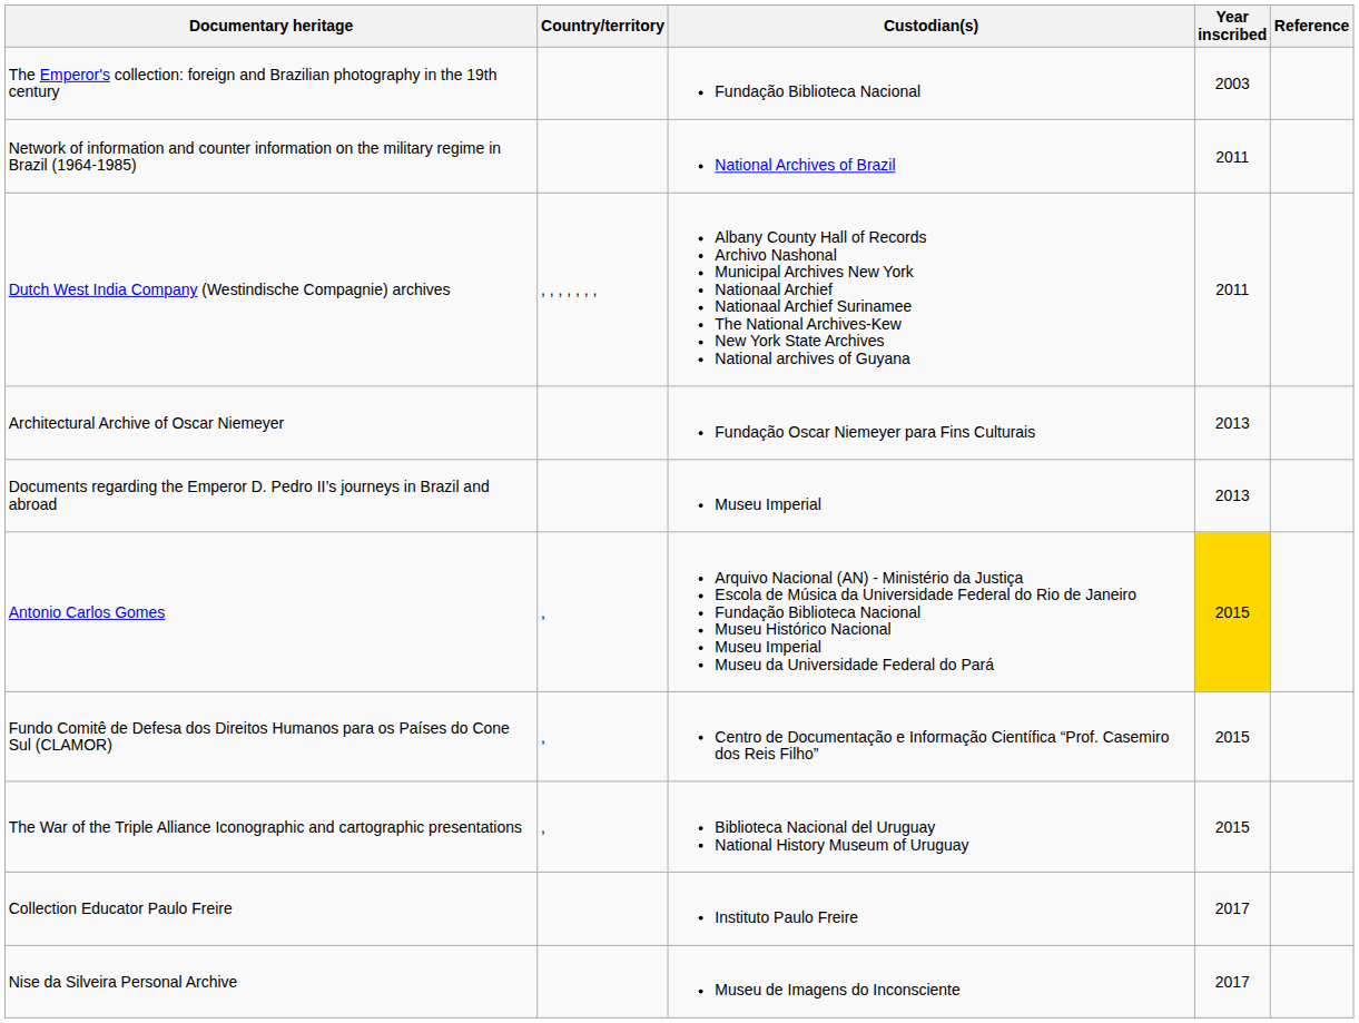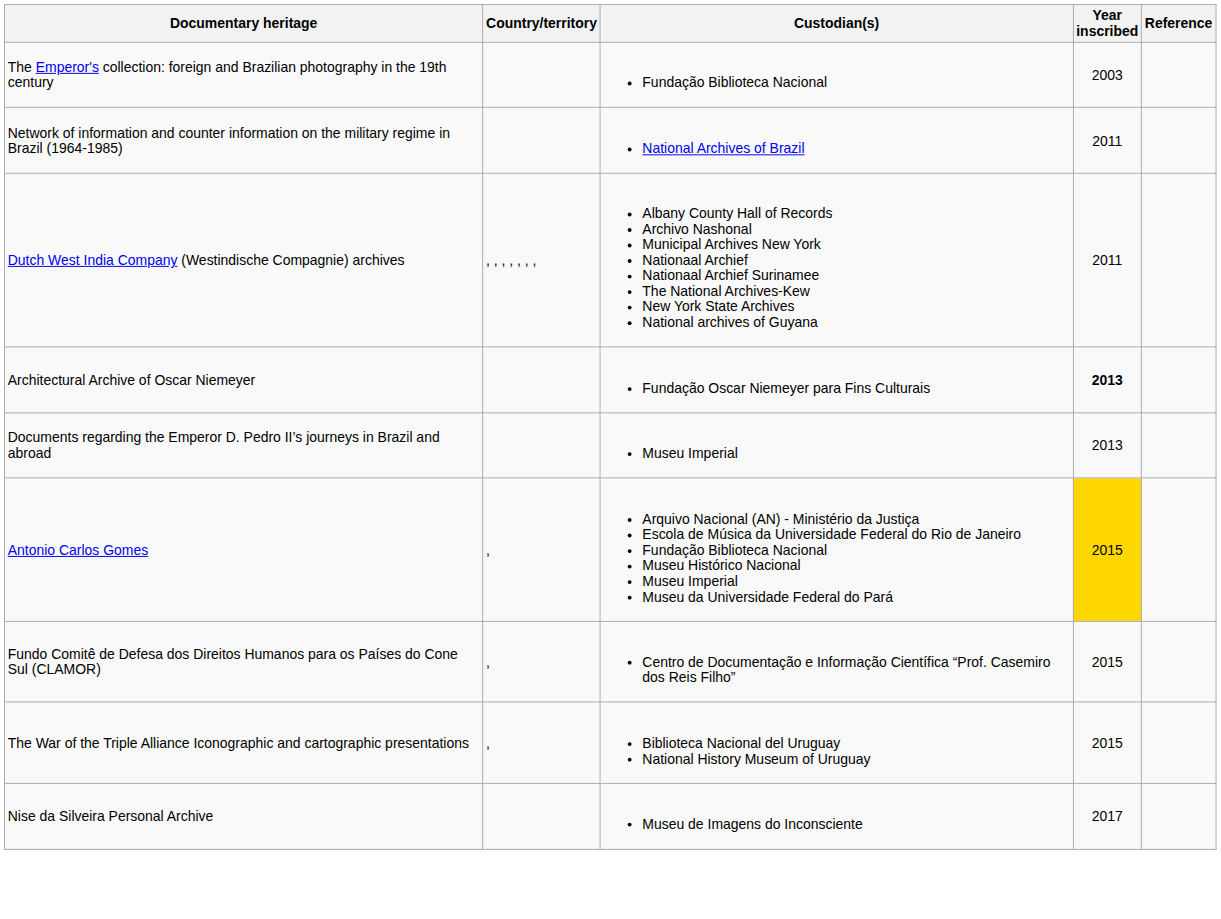Architectural Archive of Oscar Niemeyer | Year inscribed: normal -> bold
- row: Collection Educator Paulo Freire | Instituto Paulo Freire | 2017
